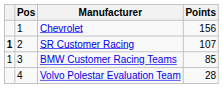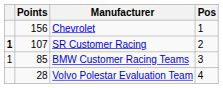columns swapped: Pos <-> Points
